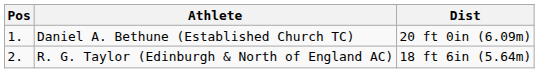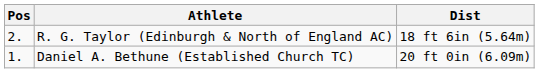rows swapped: Daniel A. Bethune (Established Church TC) <-> R. G. Taylor (Edinburgh & North of England AC)
